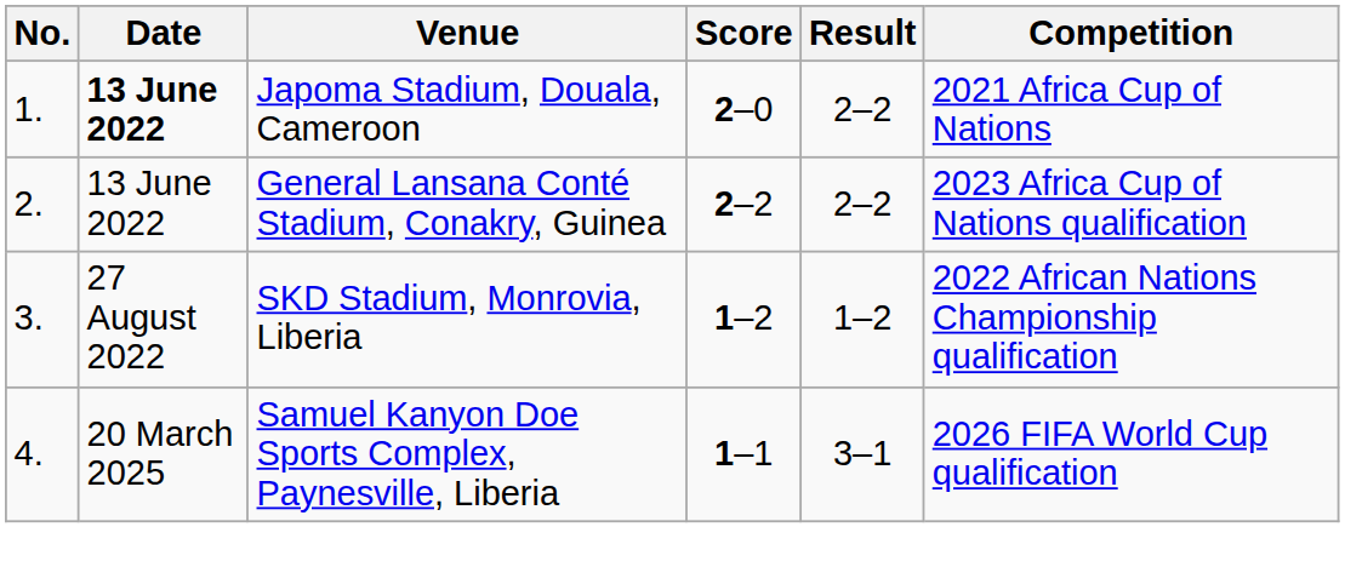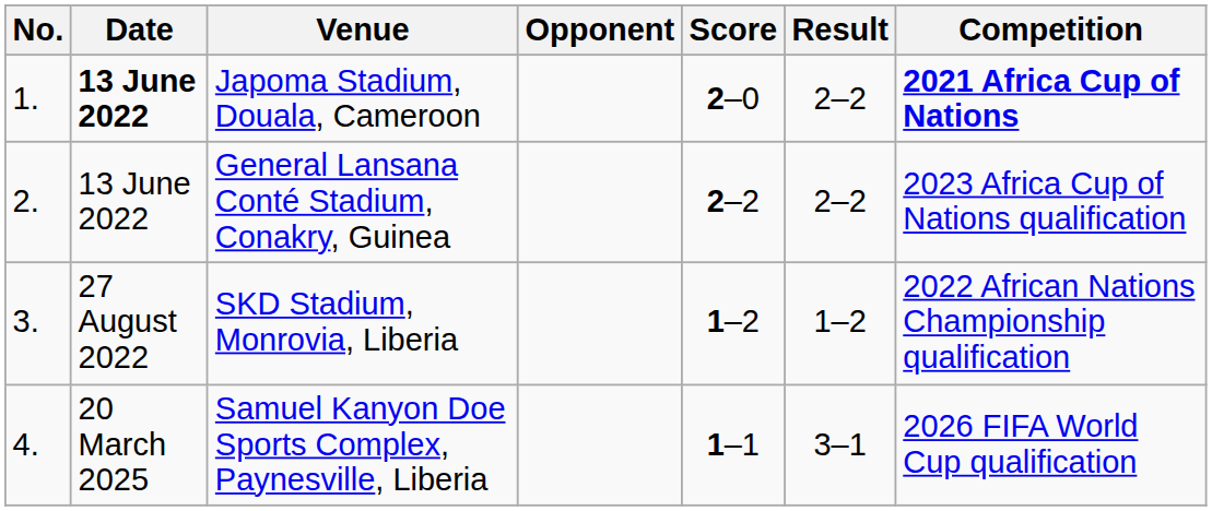+ column: Opponent
Japoma Stadium, Douala, Cameroon | Competition: normal -> bold
